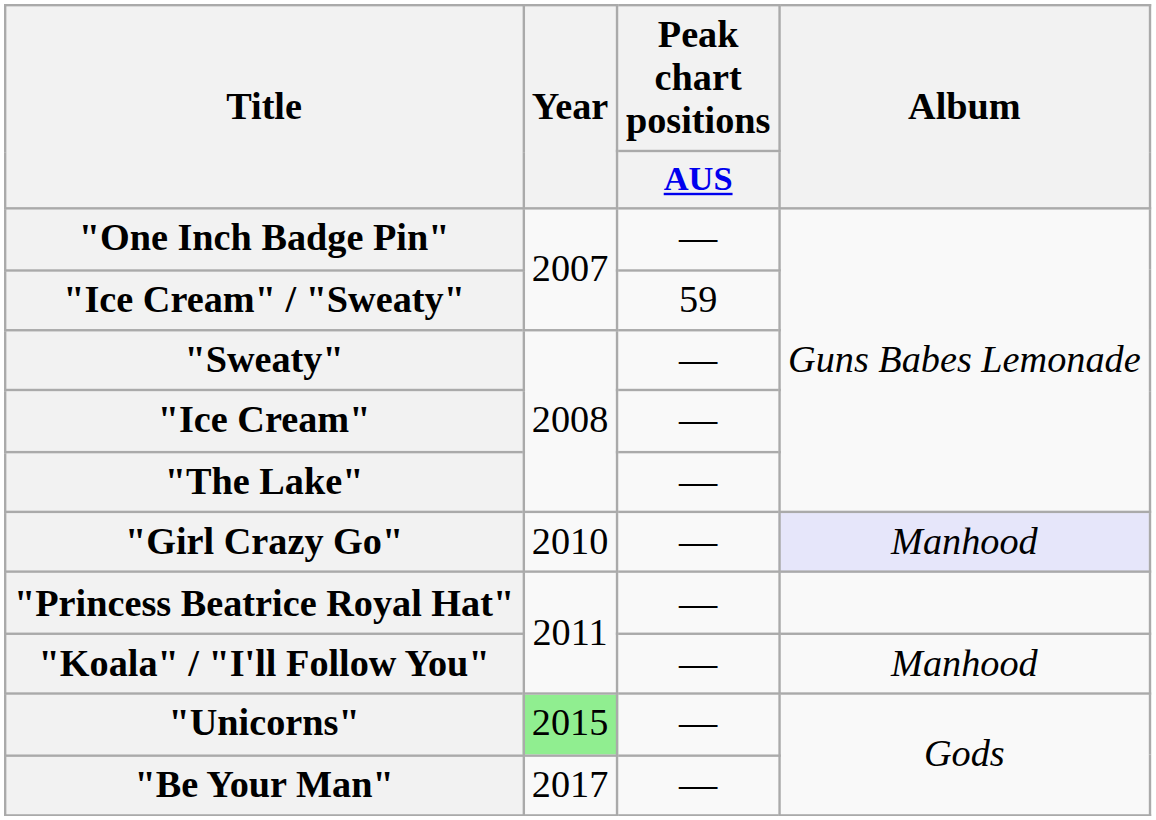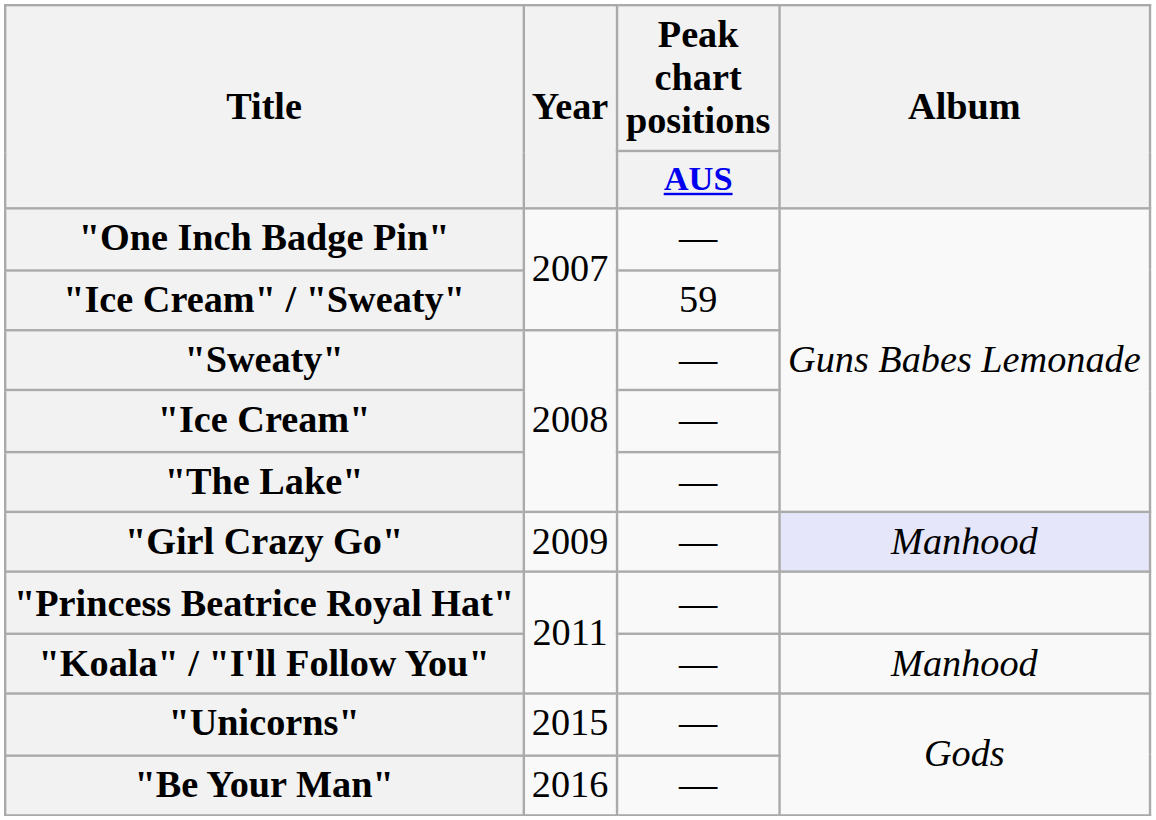"Girl Crazy Go" | Year: 2010 -> 2009
"Unicorns" | Year: lightgreen background -> no background
"Be Your Man" | Year: 2017 -> 2016
